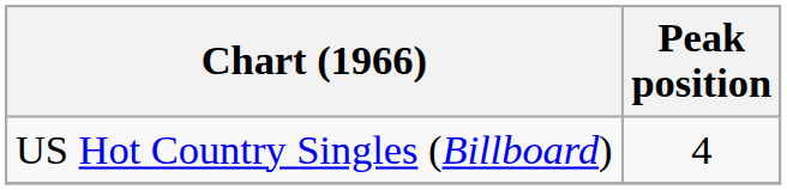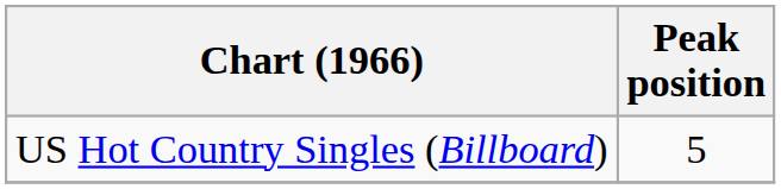US Hot Country Singles (Billboard) | Peak position: 4 -> 5
